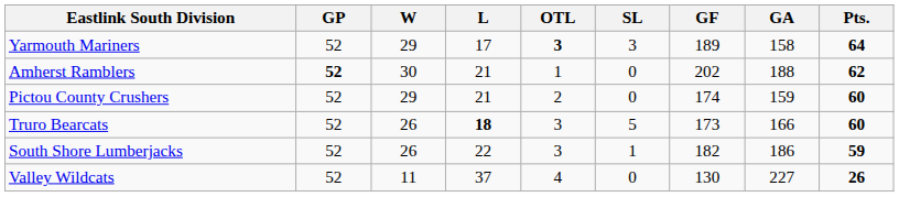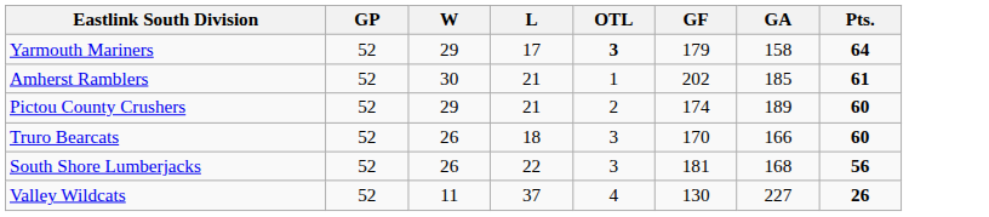- column: SL | 3 | 0 | 0 | 5 | 1 | 0
Yarmouth Mariners | GF: 189 -> 179
Amherst Ramblers | GP: bold -> normal
Amherst Ramblers | GA: 188 -> 185
Amherst Ramblers | Pts.: 62 -> 61
Pictou County Crushers | GA: 159 -> 189
Truro Bearcats | L: bold -> normal
Truro Bearcats | GF: 173 -> 170
South Shore Lumberjacks | GF: 182 -> 181
South Shore Lumberjacks | GA: 186 -> 168
South Shore Lumberjacks | Pts.: 59 -> 56
